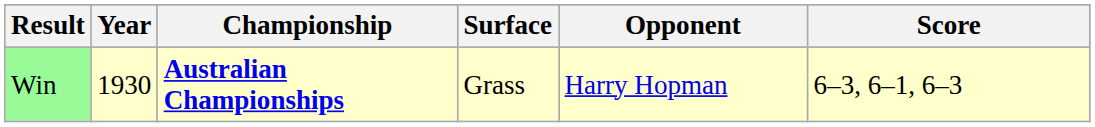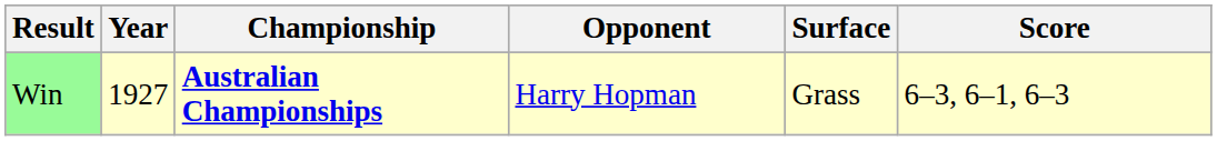columns swapped: Surface <-> Opponent
Win | Year: 1930 -> 1927
